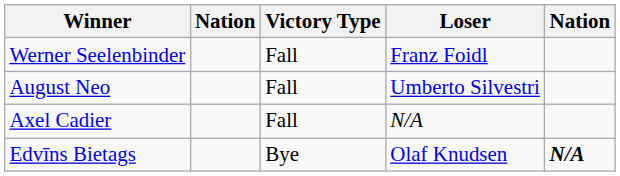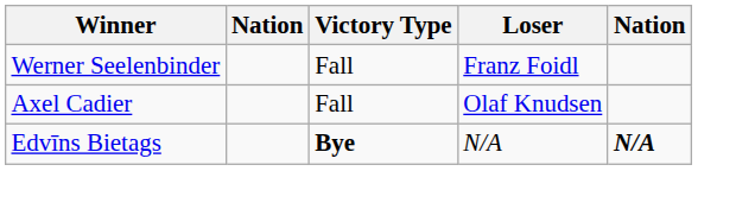- row: August Neo | Fall | Umberto Silvestri
Axel Cadier | Loser: N/A -> Olaf Knudsen
Edvīns Bietags | Victory Type: normal -> bold
Edvīns Bietags | Loser: Olaf Knudsen -> N/A
